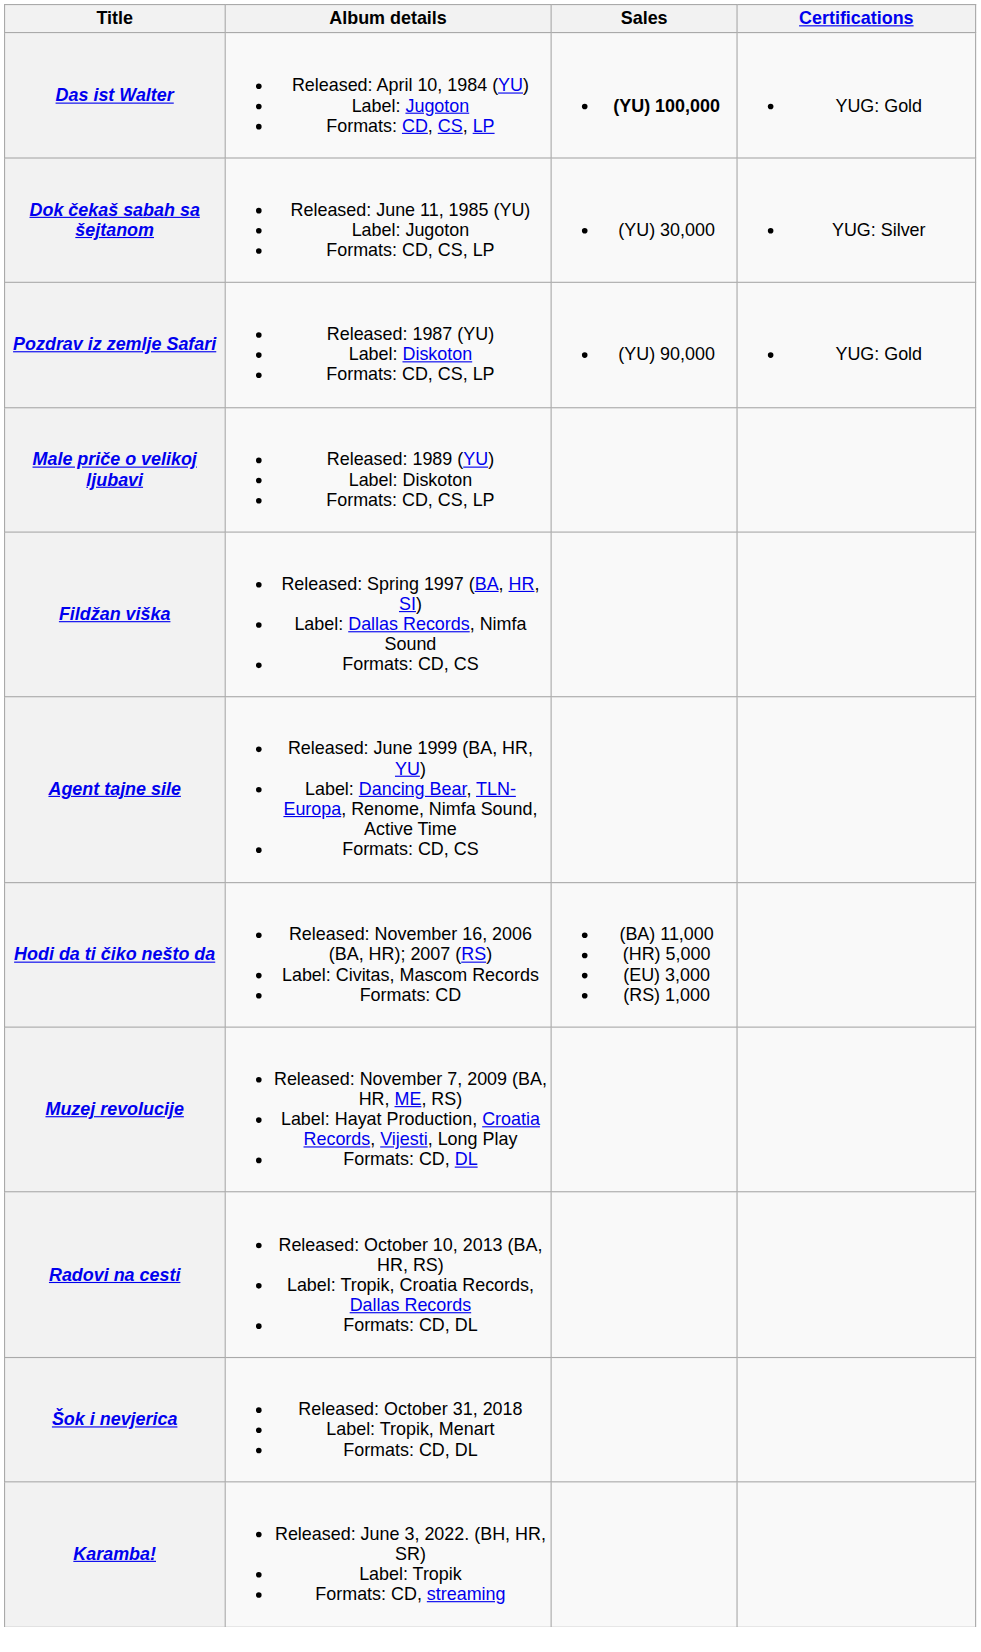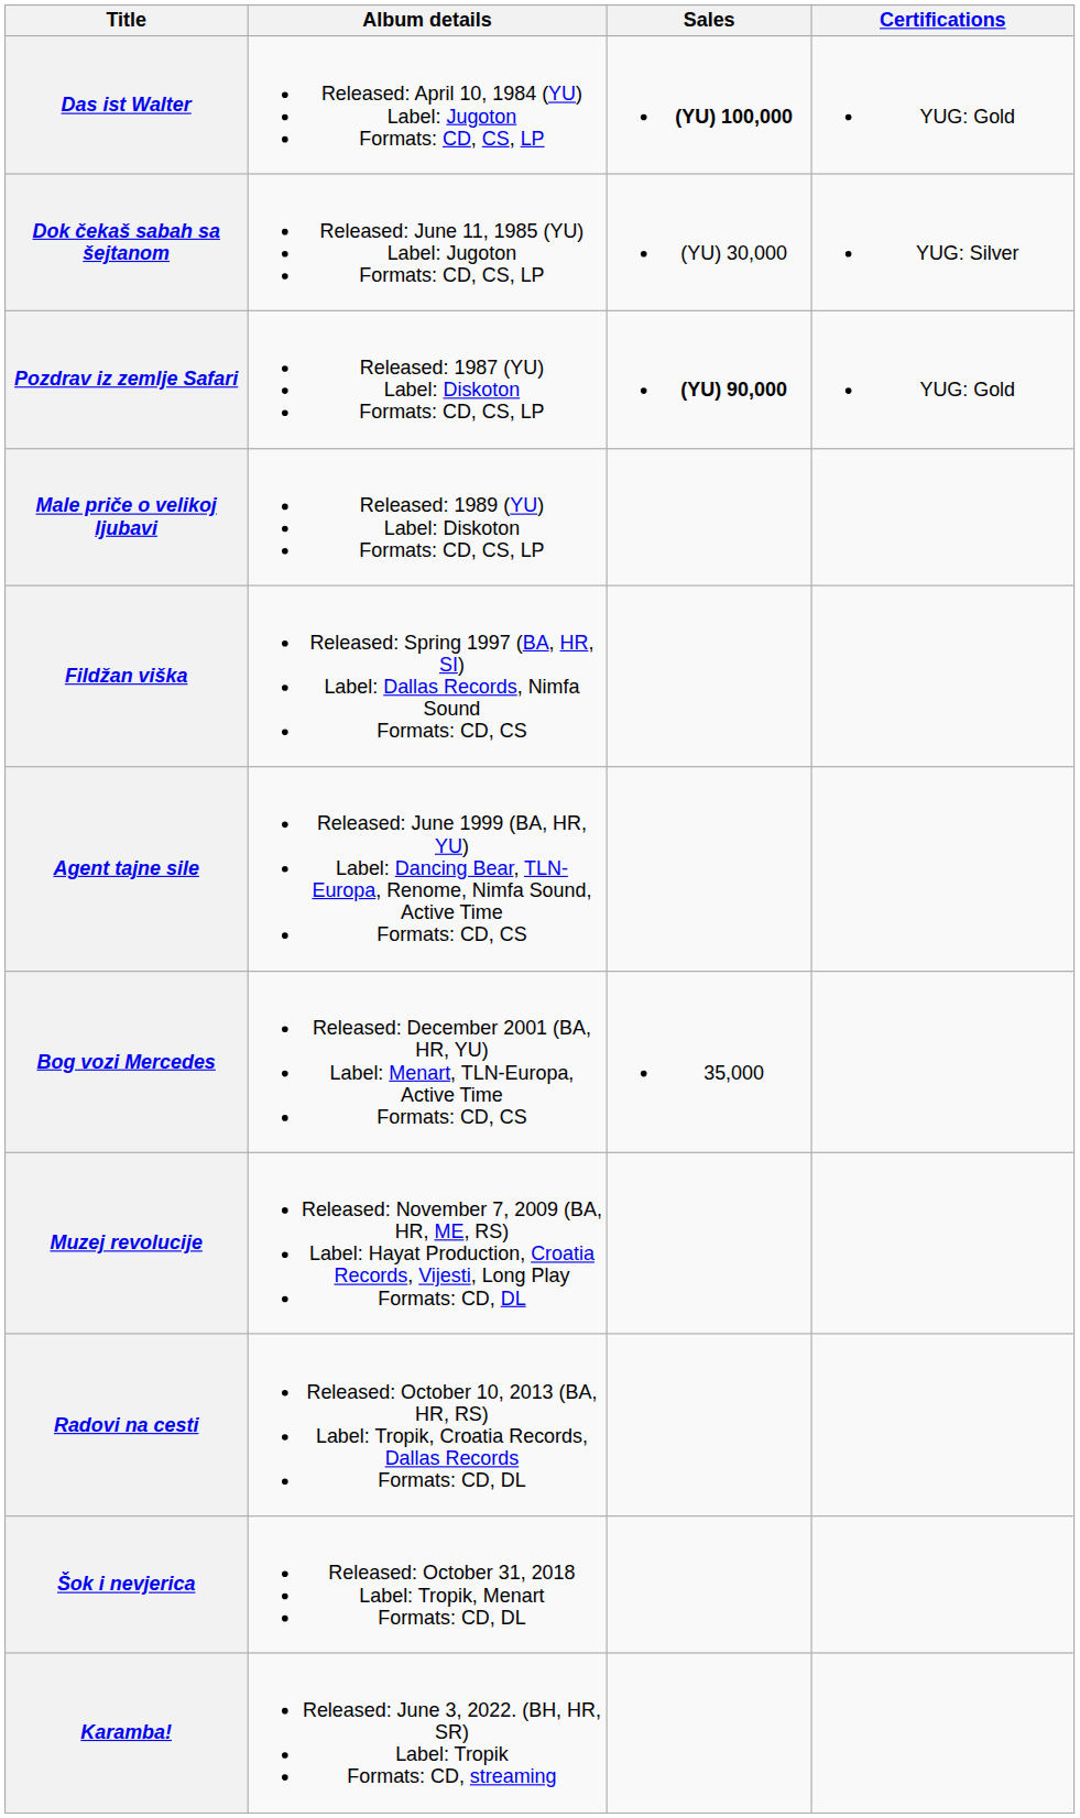Pozdrav iz zemlje Safari | Sales: normal -> bold
+ row: Bog vozi Mercedes | Released: December 2001 (BA, HR, YU) Label: Menart, TLN-Europa, Active Time Formats: CD, CS | 35,000
- row: Hodi da ti čiko nešto da | Released: November 16, 2006 (BA, HR); 2007 (RS) Label: Civitas, Mascom Records Formats: CD | (BA) 11,000 (HR) 5,000 (EU) 3,000 (RS) 1,000
